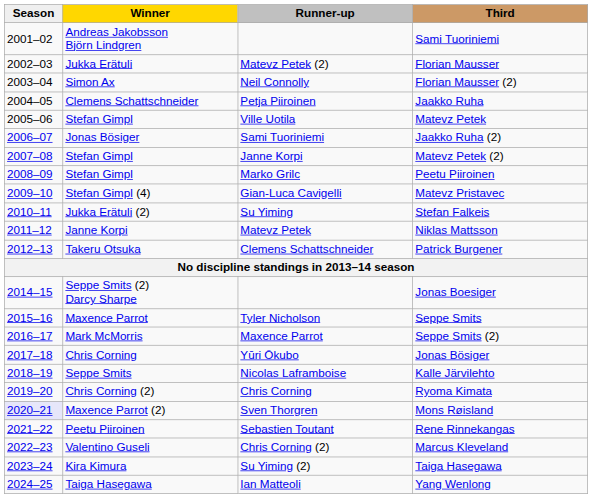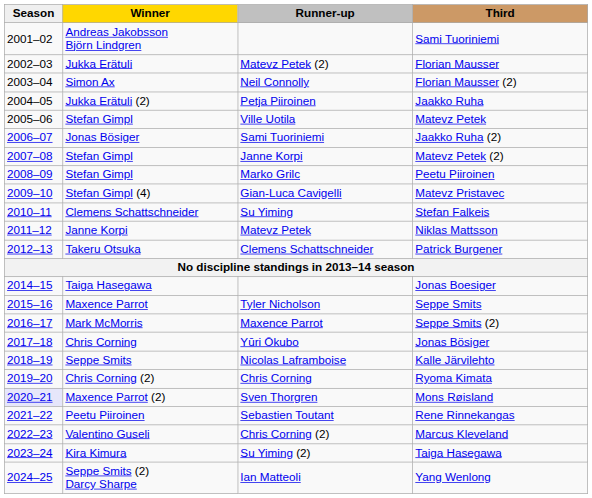Jaakko Ruha | Winner: Clemens Schattschneider -> Jukka Erätuli (2)
Stefan Falkeis | Winner: Jukka Erätuli (2) -> Clemens Schattschneider
Jonas Boesiger | Winner: Seppe Smits (2) Darcy Sharpe -> Taiga Hasegawa
Yang Wenlong | Winner: Taiga Hasegawa -> Seppe Smits (2) Darcy Sharpe
